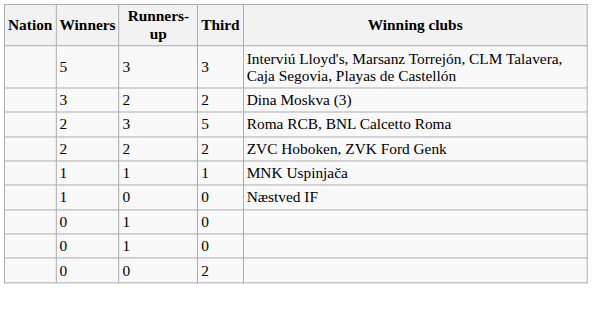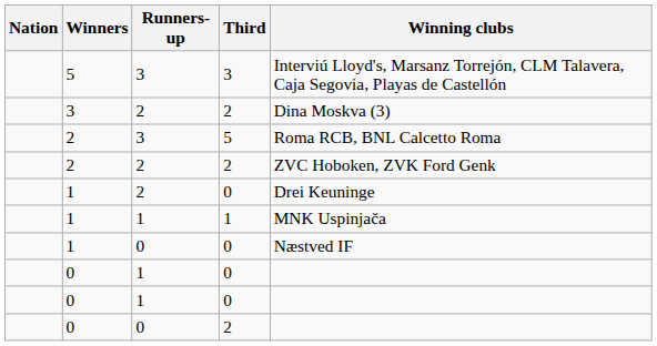+ row: 1 | 2 | 0 | Drei Keuninge
